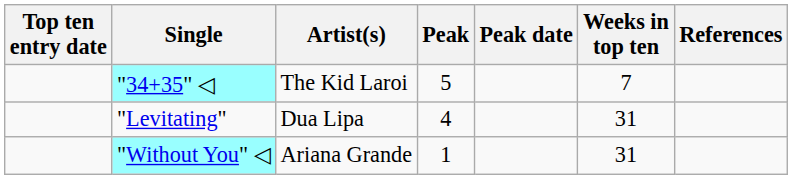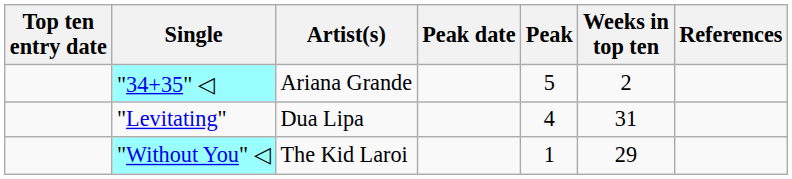columns swapped: Peak <-> Peak date
"34+35" ◁ | Artist(s): The Kid Laroi -> Ariana Grande
"34+35" ◁ | Weeks in top ten: 7 -> 2
"Without You" ◁ | Artist(s): Ariana Grande -> The Kid Laroi
"Without You" ◁ | Weeks in top ten: 31 -> 29
